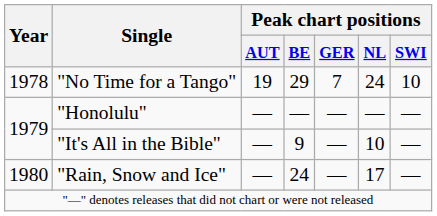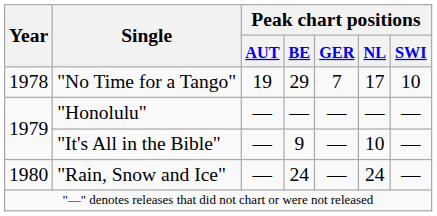"No Time for a Tango" | Peak chart positions / NL: 24 -> 17
"Rain, Snow and Ice" | Peak chart positions / NL: 17 -> 24
